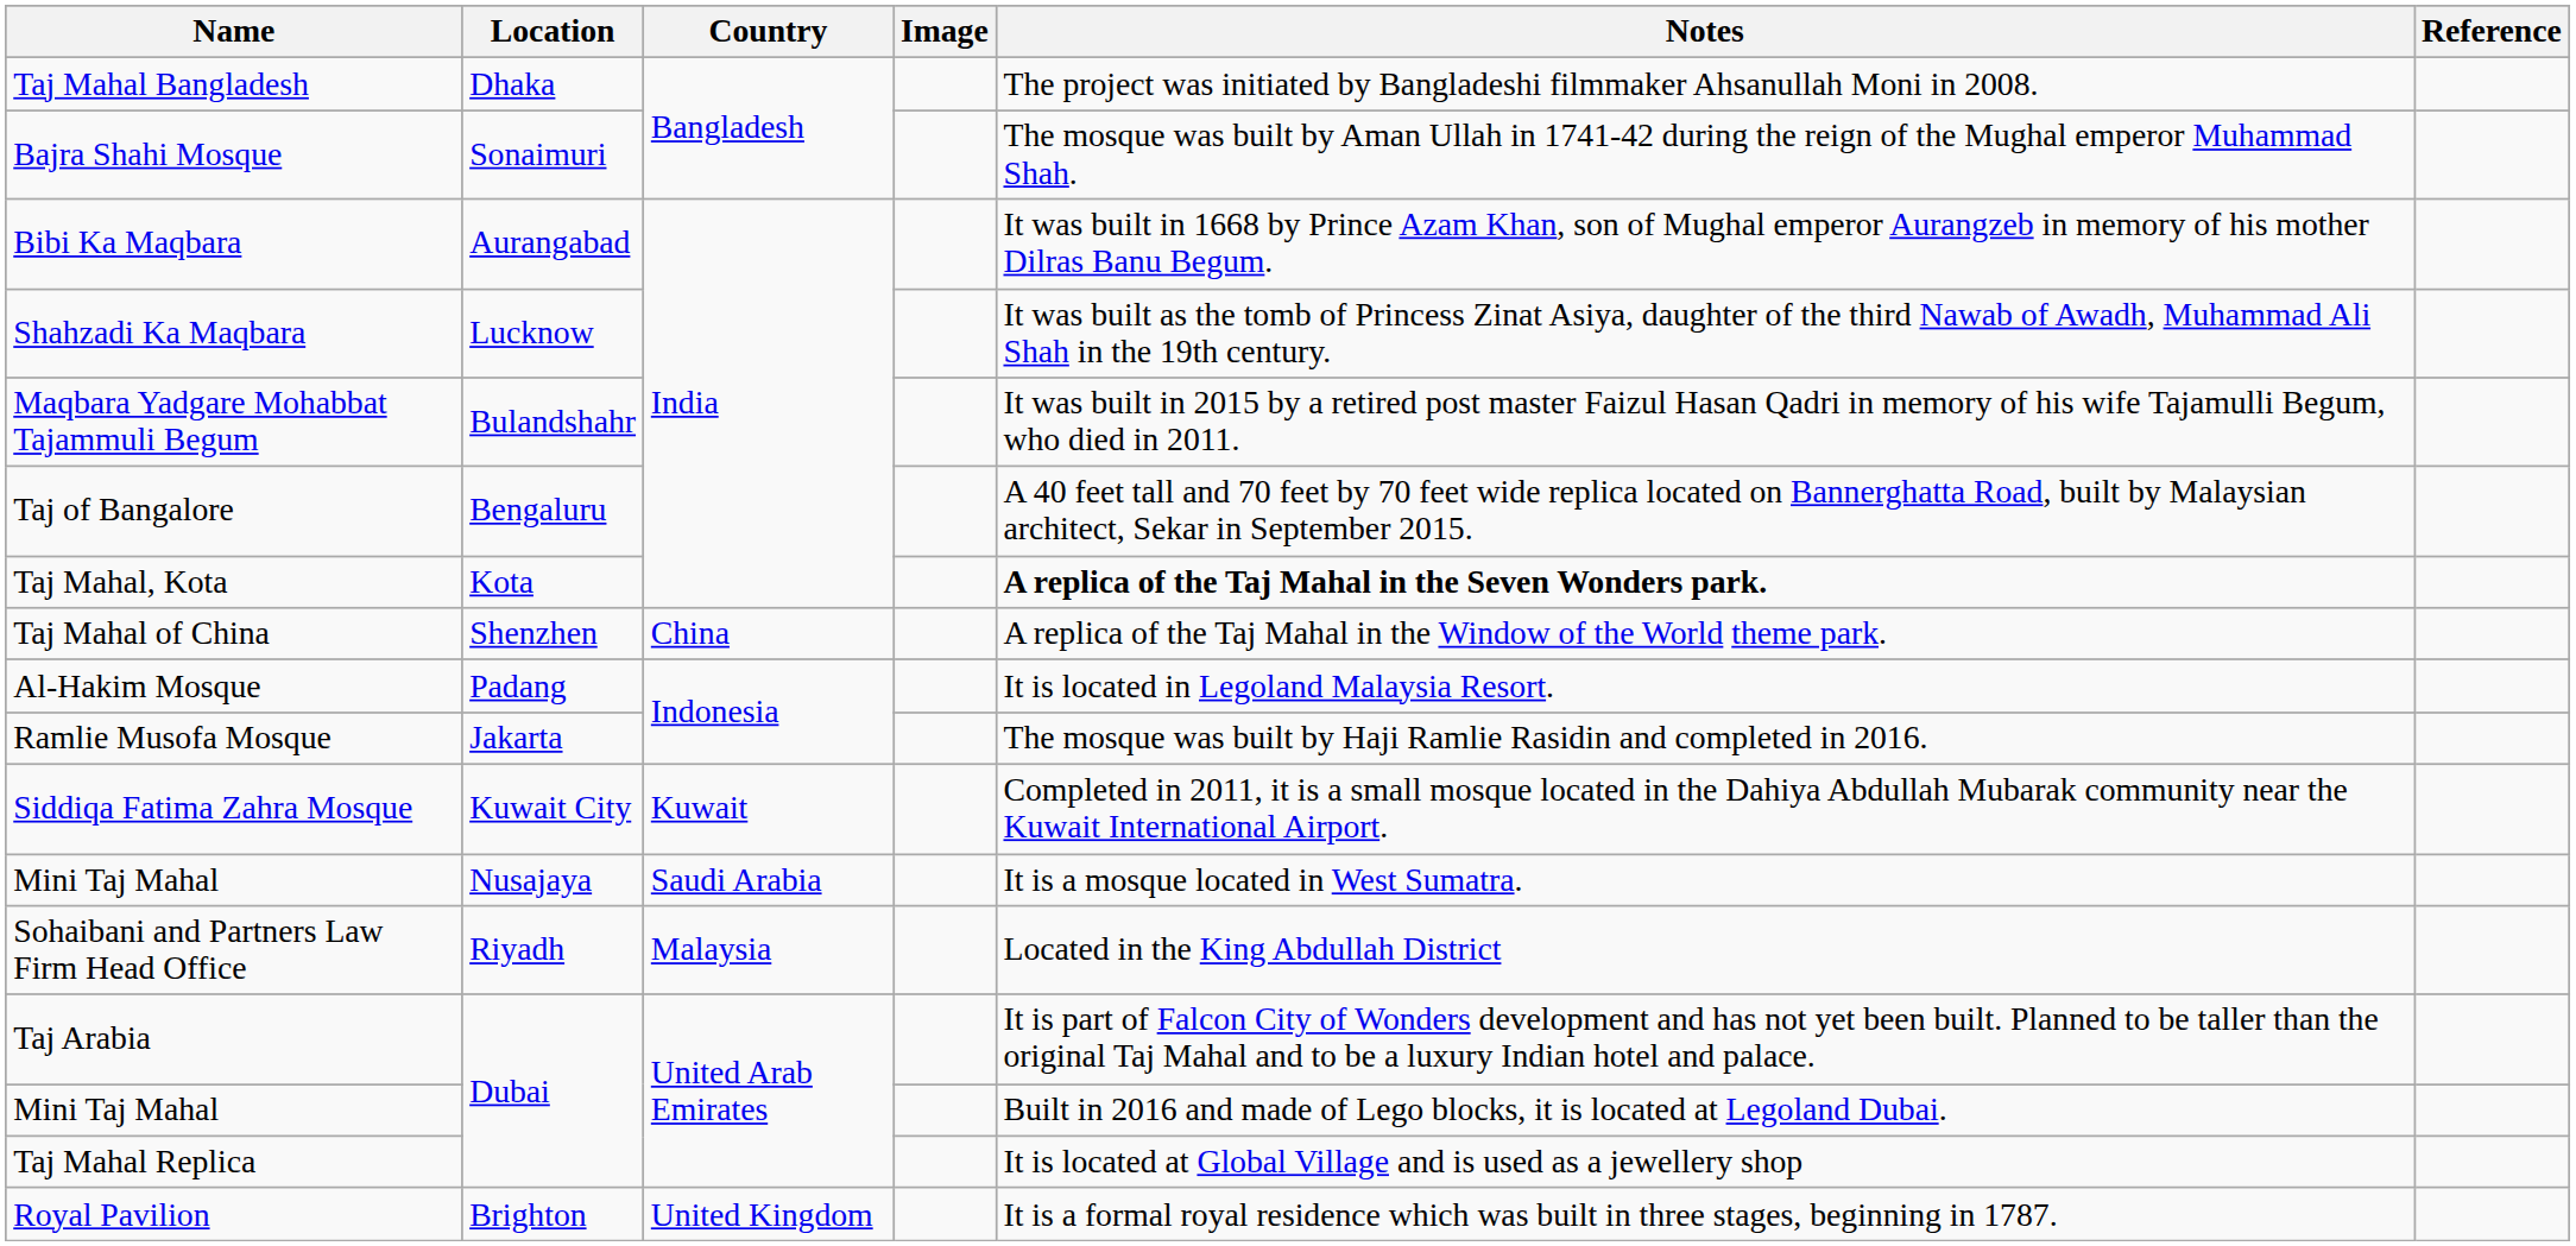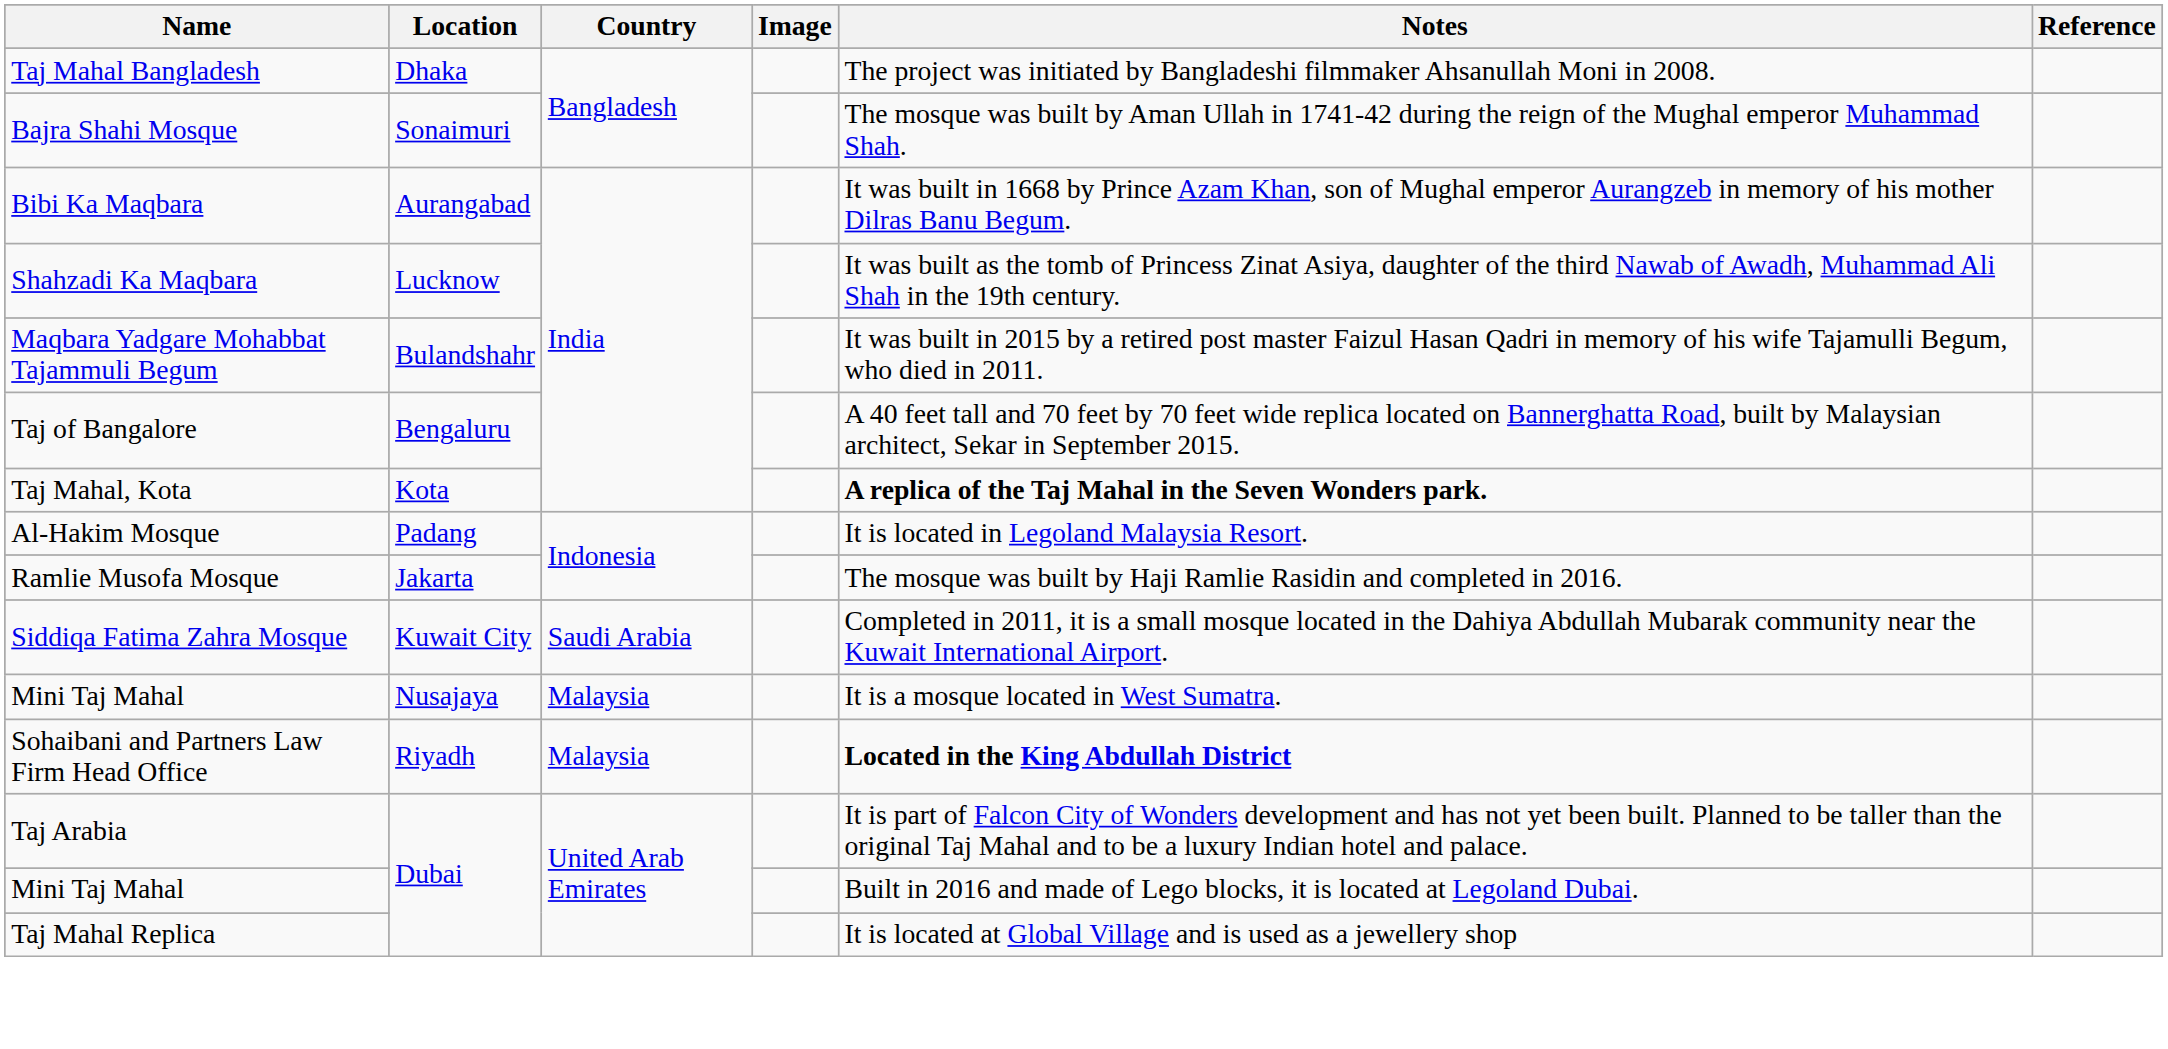- row: Taj Mahal of China | Shenzhen | China | A replica of the Taj Mahal in the Window of the World theme park.
Siddiqa Fatima Zahra Mosque | Country: Kuwait -> Saudi Arabia
Mini Taj Mahal / Nusajaya | Country: Saudi Arabia -> Malaysia
Sohaibani and Partners Law Firm Head Office | Notes: normal -> bold
- row: Royal Pavilion | Brighton | United Kingdom | It is a formal royal residence which was built in three stages, beginning in 1787.
